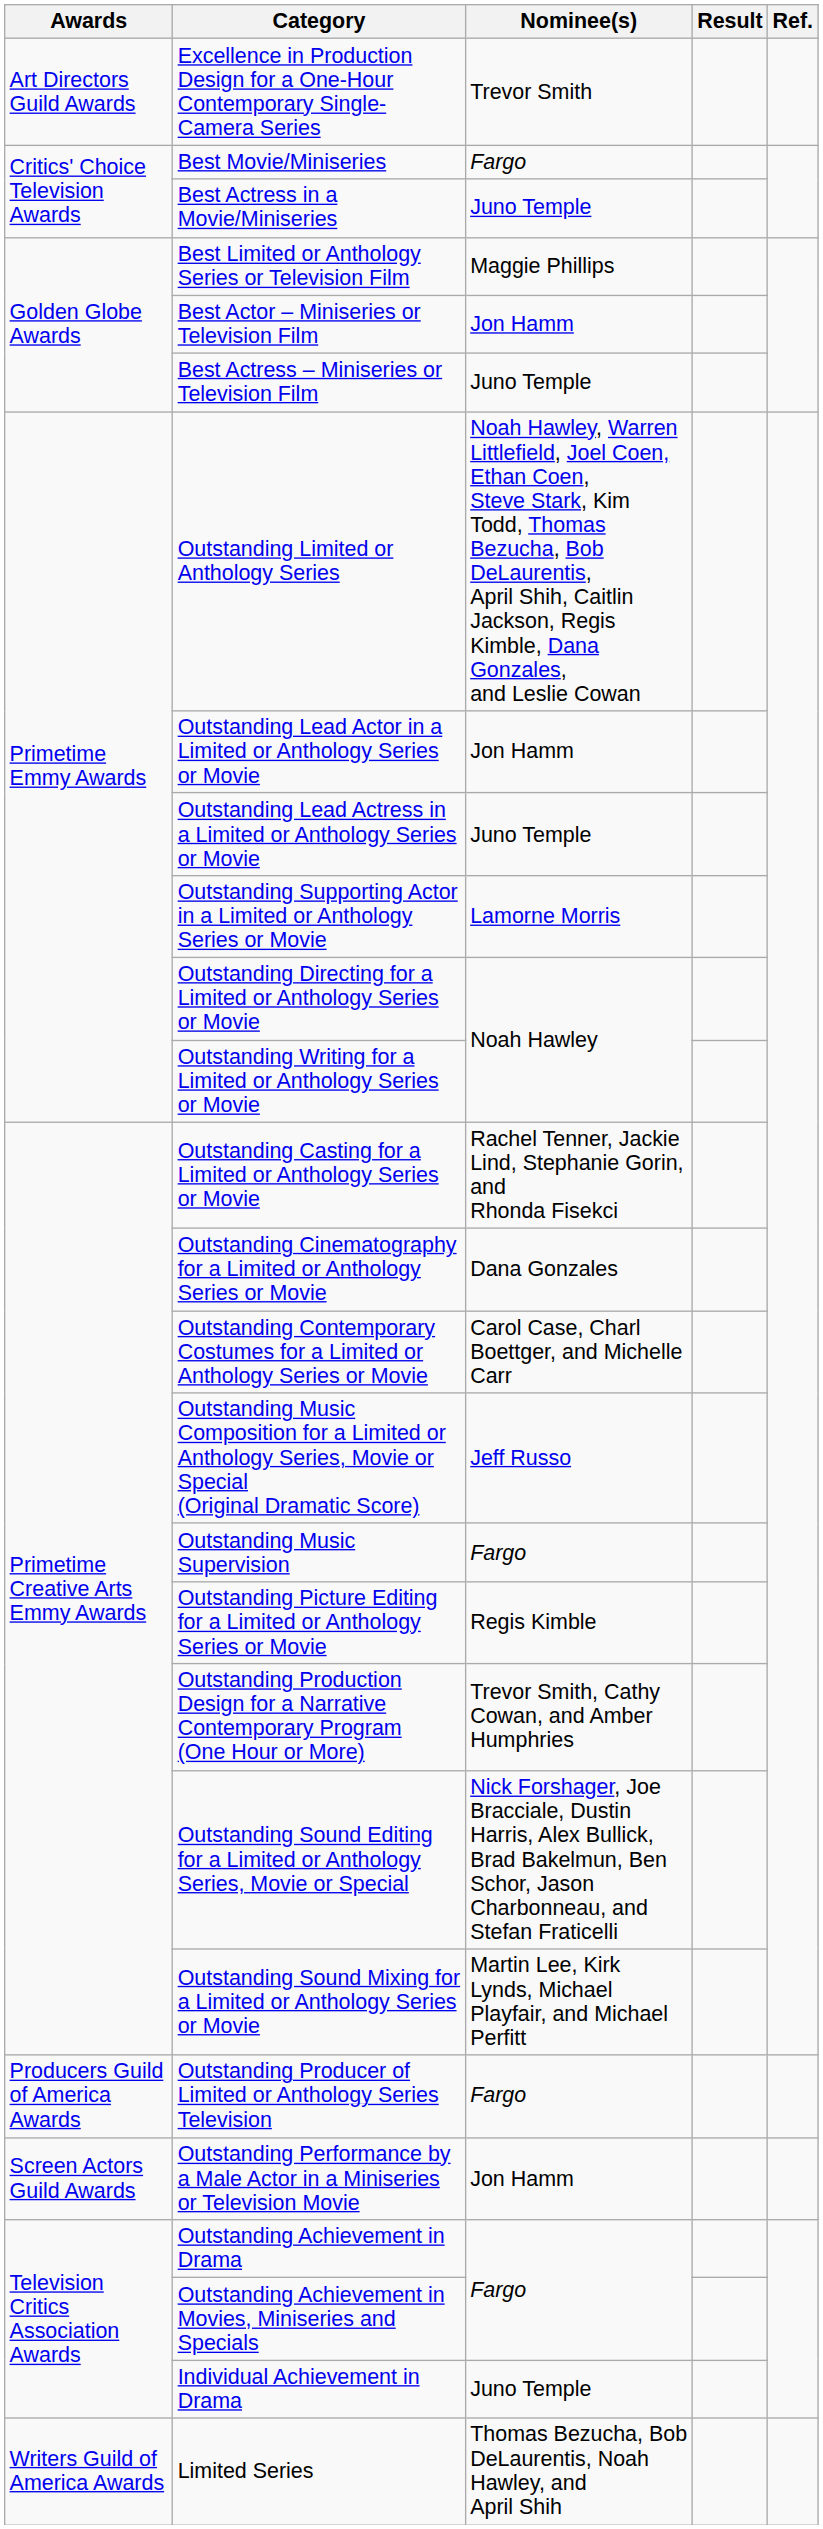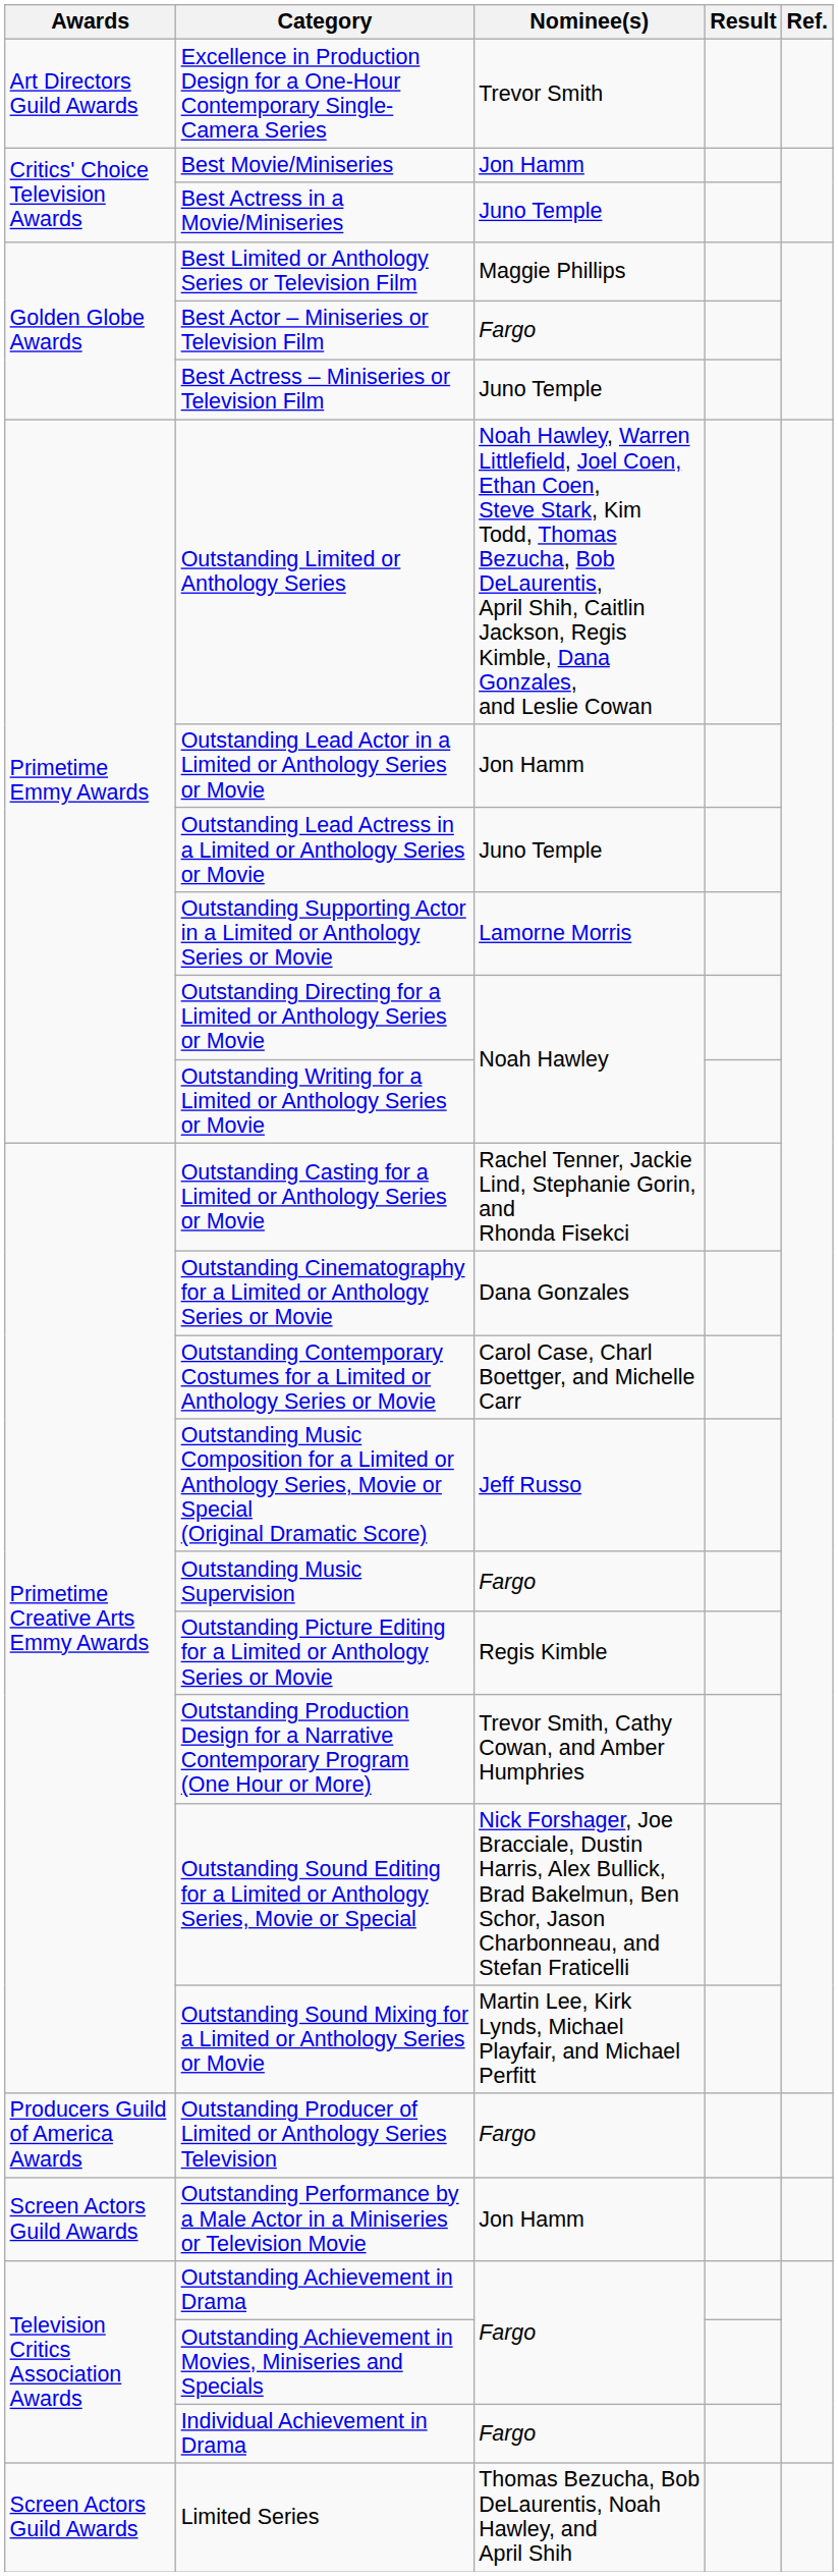Best Movie/Miniseries | Nominee(s): Fargo -> Jon Hamm
Best Actor – Miniseries or Television Film | Nominee(s): Jon Hamm -> Fargo
Individual Achievement in Drama | Nominee(s): Juno Temple -> Fargo
Limited Series | Awards: Writers Guild of America Awards -> Screen Actors Guild Awards
